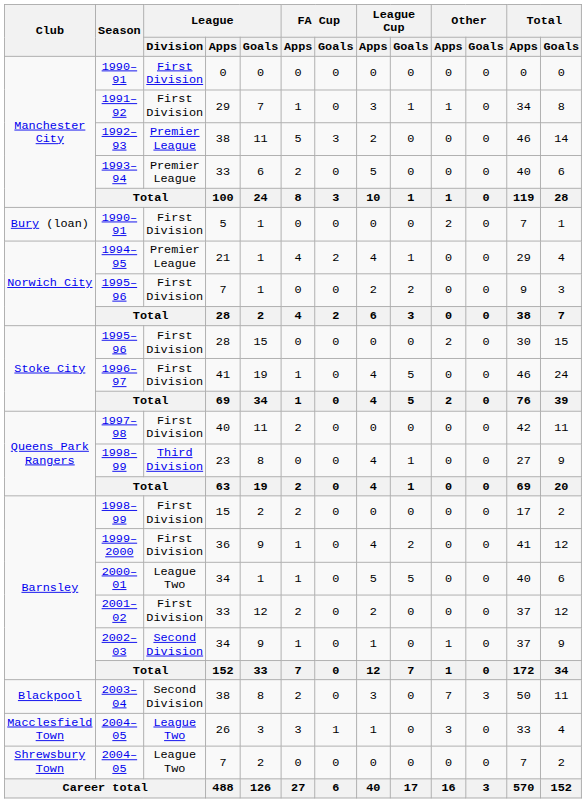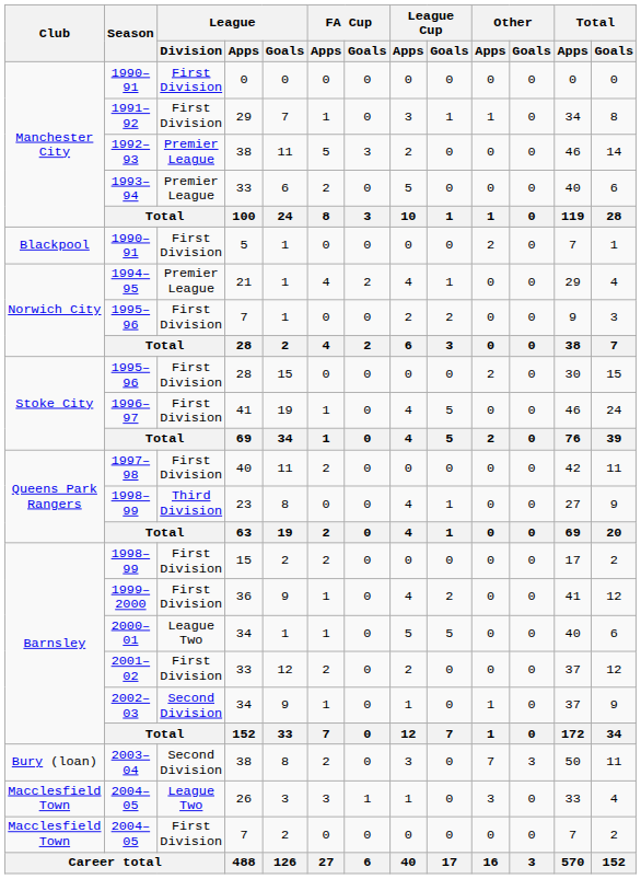1990–91 / 5 | Club: Bury (loan) -> Blackpool
2003–04 | Club: Blackpool -> Bury (loan)
2004–05 / 7 | Club: Shrewsbury Town -> Macclesfield Town
2004–05 / 7 | League / Division: League Two -> First Division
